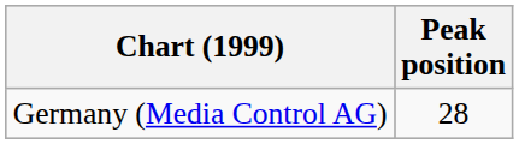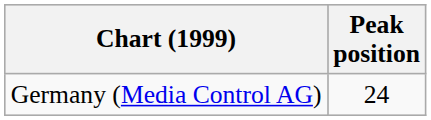Germany (Media Control AG) | Peak position: 28 -> 24
